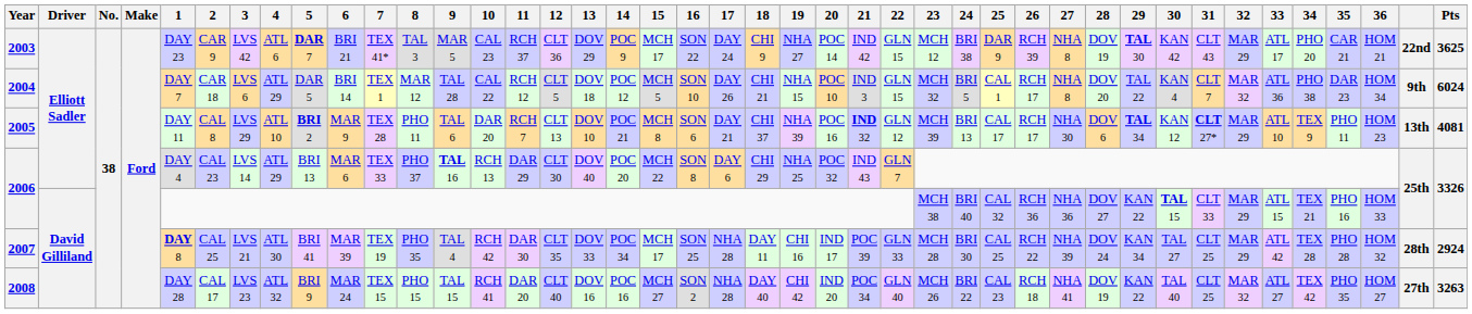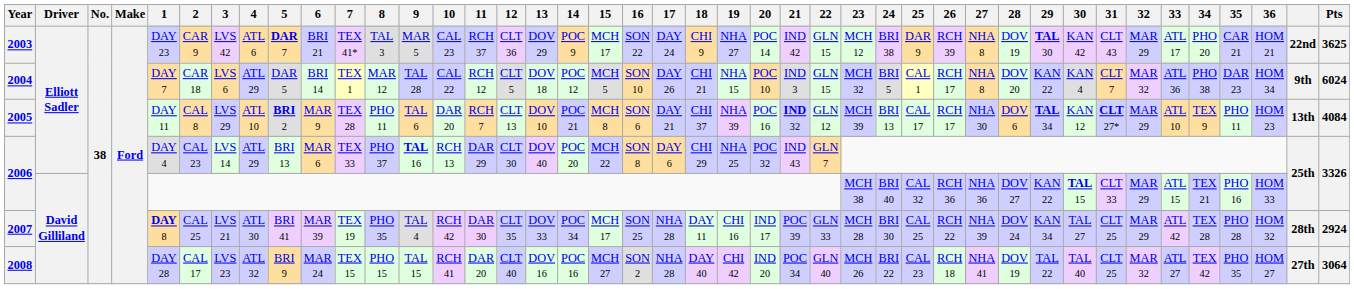2004 | 29: TAL 22 -> KAN 22
2005 | Pts: 4081 -> 4084
2008 | 29: KAN 22 -> TAL 22
2008 | Pts: 3263 -> 3064
